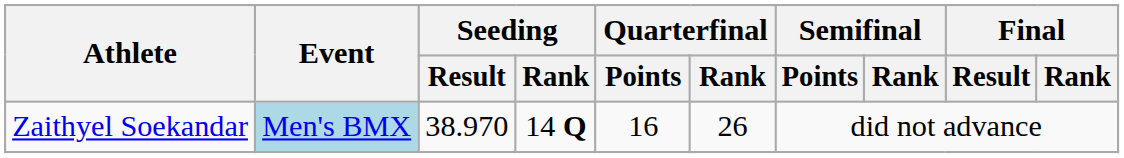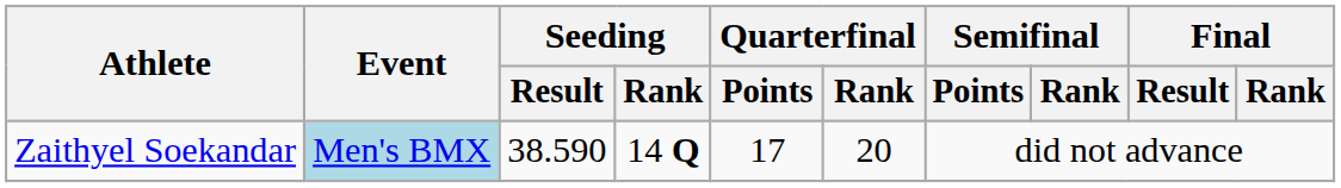Zaithyel Soekandar | Seeding / Result: 38.970 -> 38.590
Zaithyel Soekandar | Quarterfinal / Points: 16 -> 17
Zaithyel Soekandar | Quarterfinal / Rank: 26 -> 20
